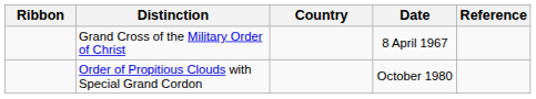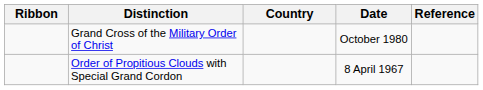Grand Cross of the Military Order of Christ | Date: 8 April 1967 -> October 1980
Order of Propitious Clouds with Special Grand Cordon | Date: October 1980 -> 8 April 1967
